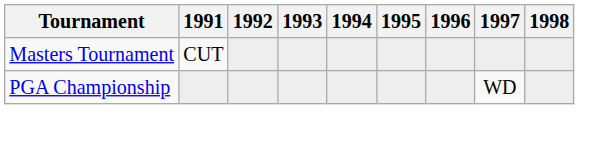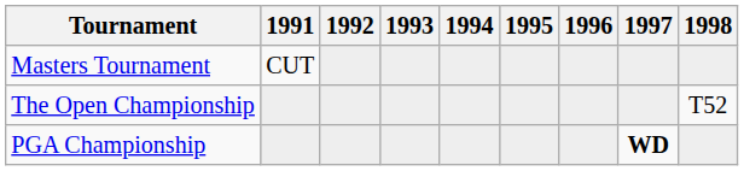+ row: The Open Championship | T52
PGA Championship | 1997: normal -> bold
